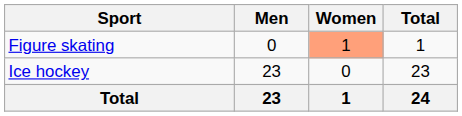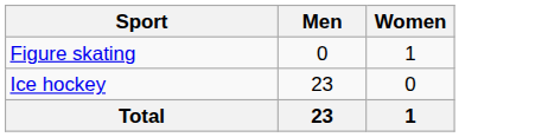- column: Total | 1 | 23 | 24
Figure skating | Women: lightsalmon background -> no background
